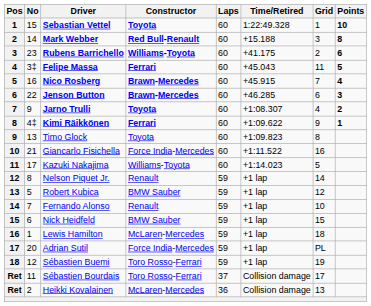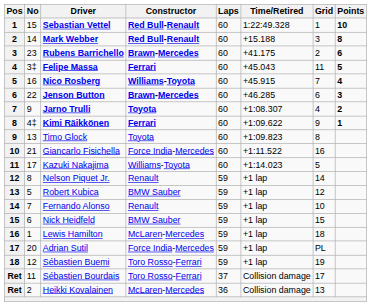Sebastian Vettel | Constructor: Toyota -> Red Bull-Renault
Rubens Barrichello | Constructor: Williams-Toyota -> Brawn-Mercedes
Nico Rosberg | Constructor: Brawn-Mercedes -> Williams-Toyota
